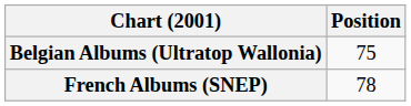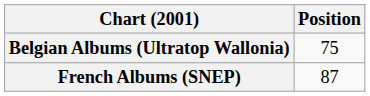French Albums (SNEP) | Position: 78 -> 87
